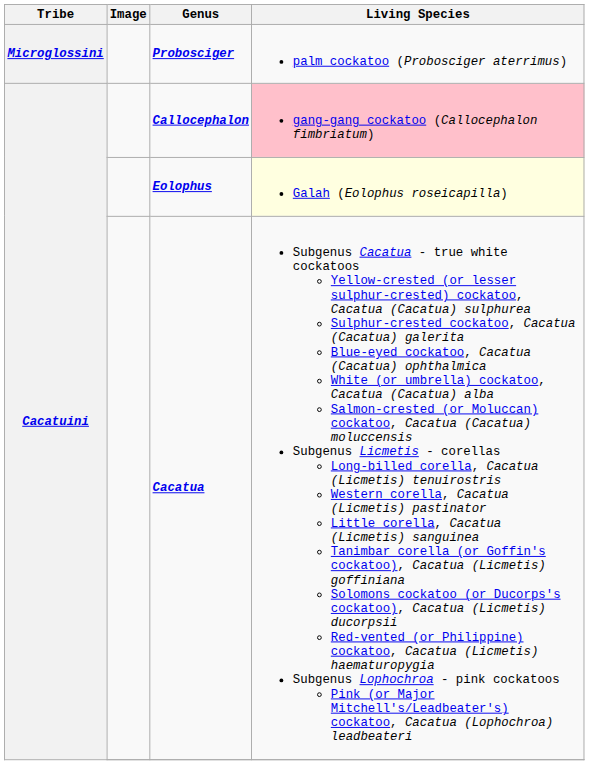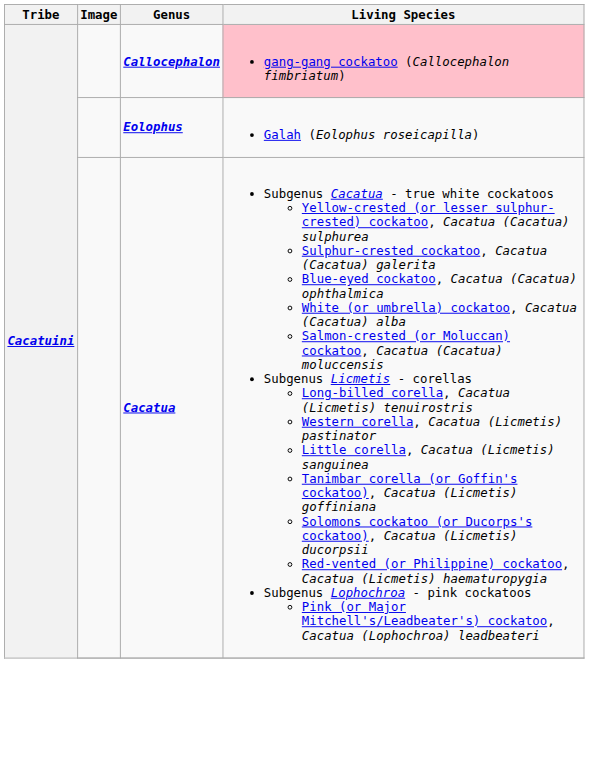- row: Microglossini | Probosciger | palm cockatoo (Probosciger aterrimus)
Eolophus | Living Species: lightyellow background -> no background
